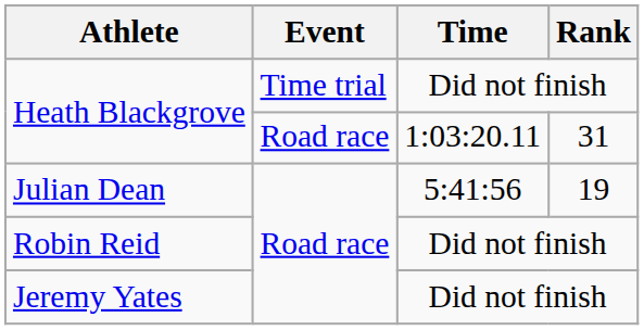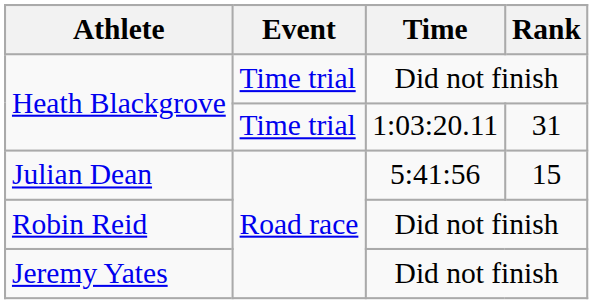Heath Blackgrove / 1:03:20.11 | Event: Road race -> Time trial
Julian Dean | Rank: 19 -> 15
